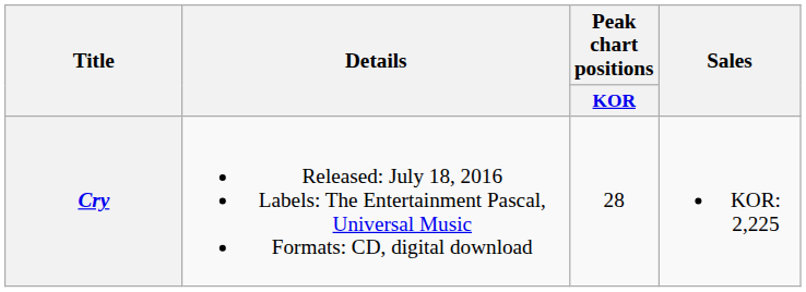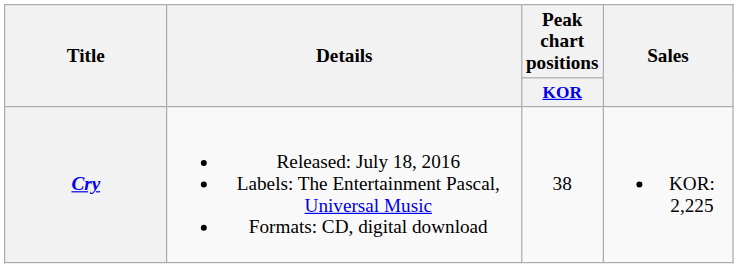Cry | Peak chart positions / KOR: 28 -> 38
